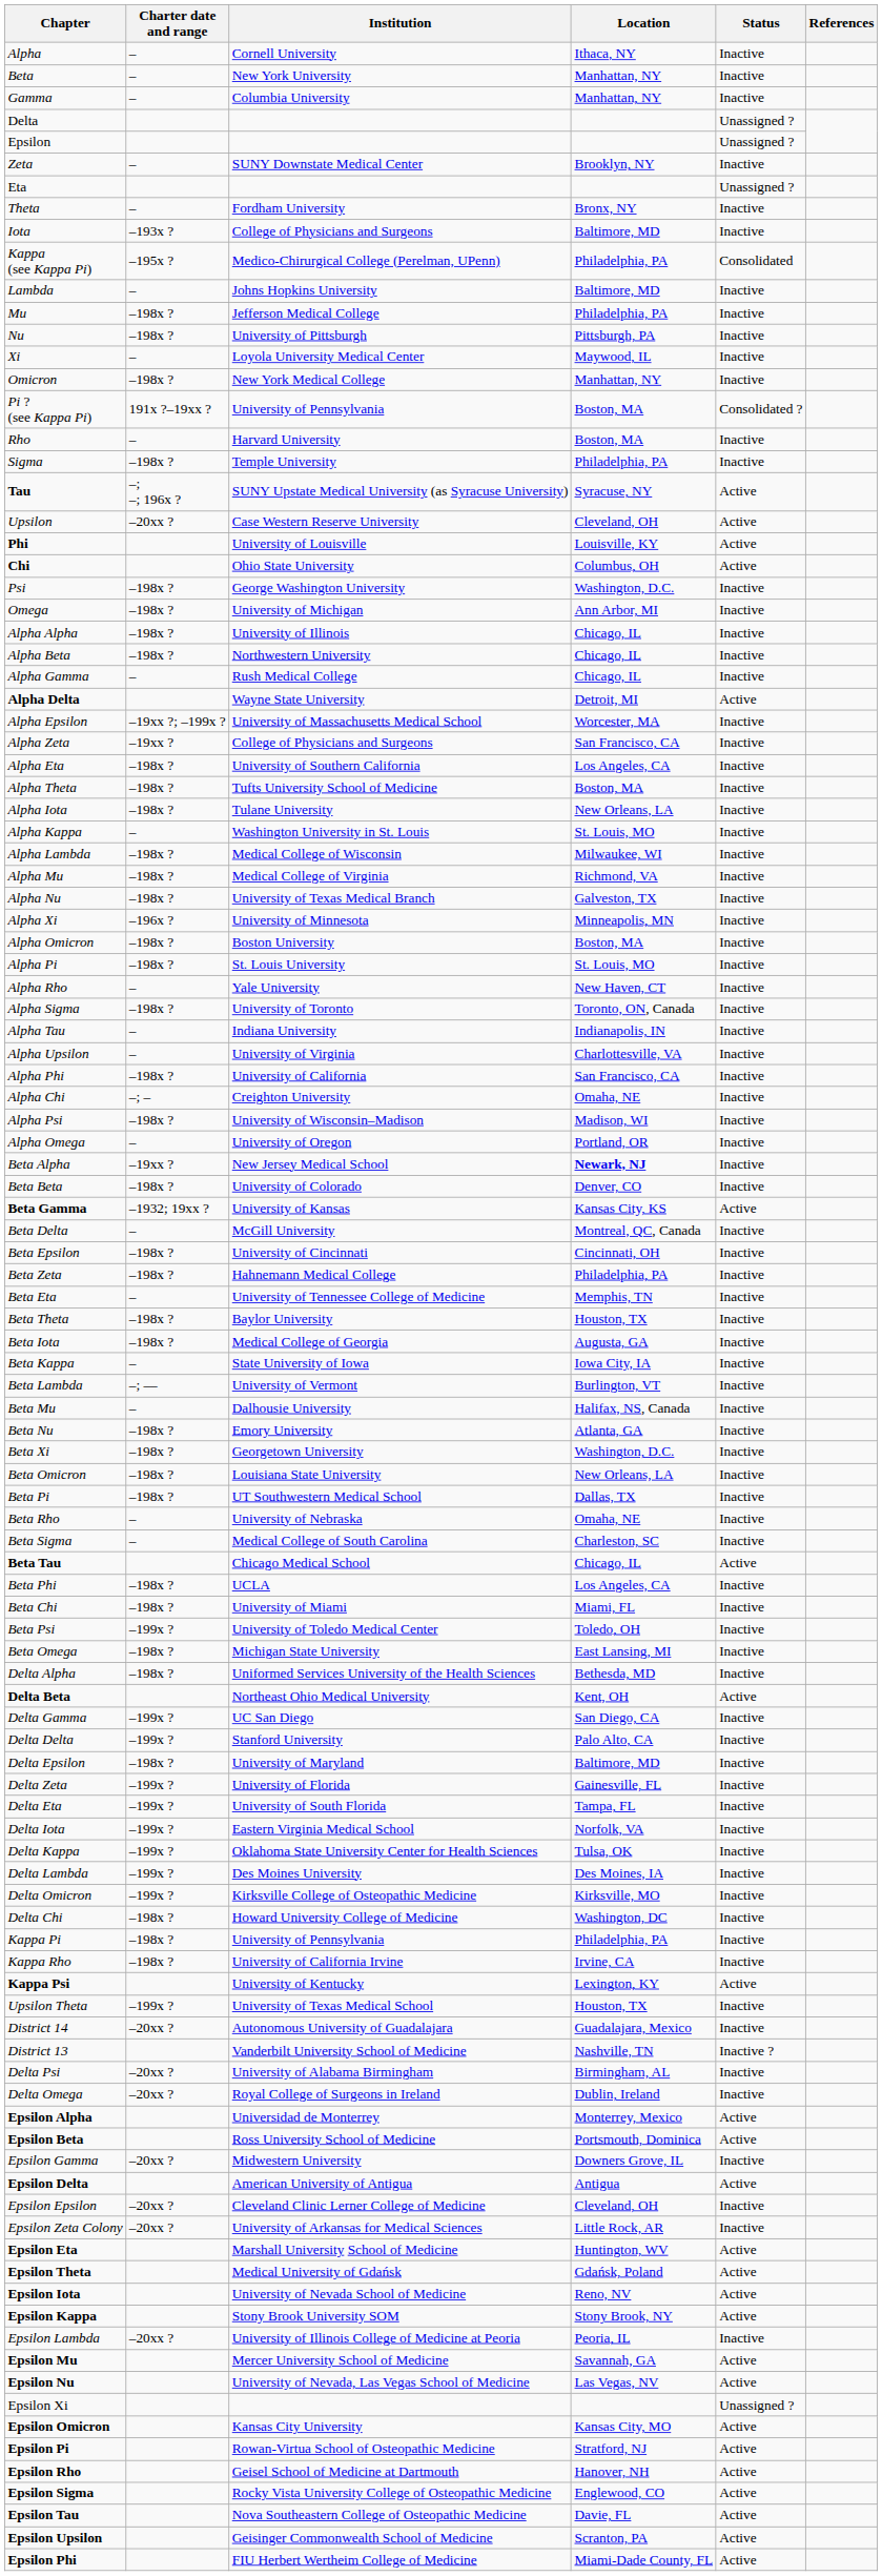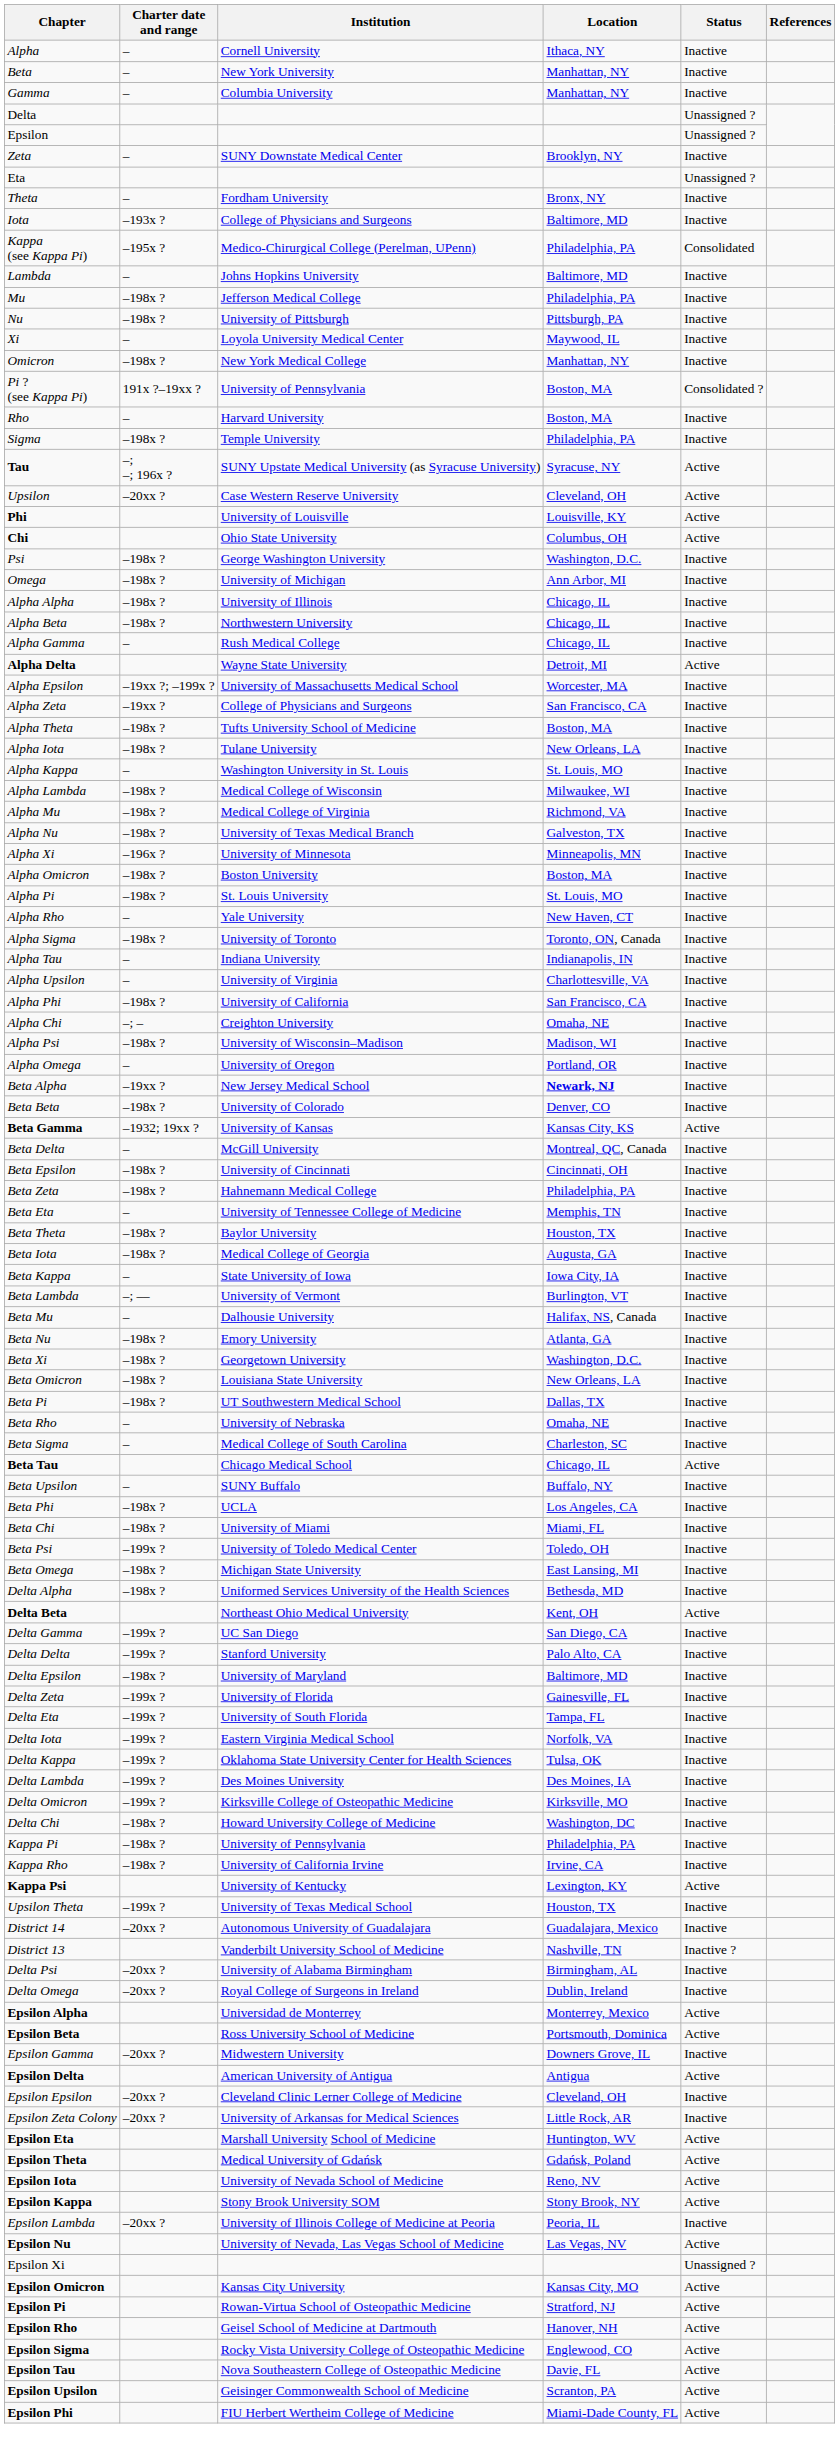- row: Alpha Eta | –198x ? | University of Southern California | Los Angeles, CA | Inactive
+ row: Beta Upsilon | – | SUNY Buffalo | Buffalo, NY | Inactive
- row: Epsilon Mu | Mercer University School of Medicine | Savannah, GA | Active
